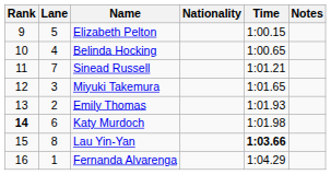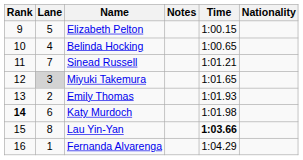columns swapped: Nationality <-> Notes
Miyuki Takemura | Lane: no background -> lightgrey background
